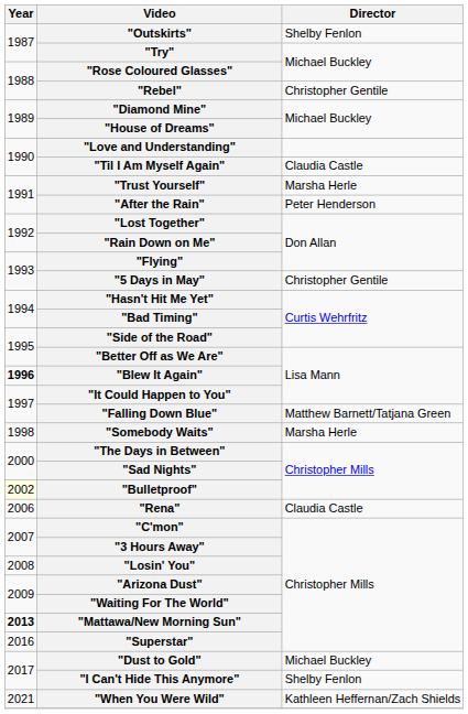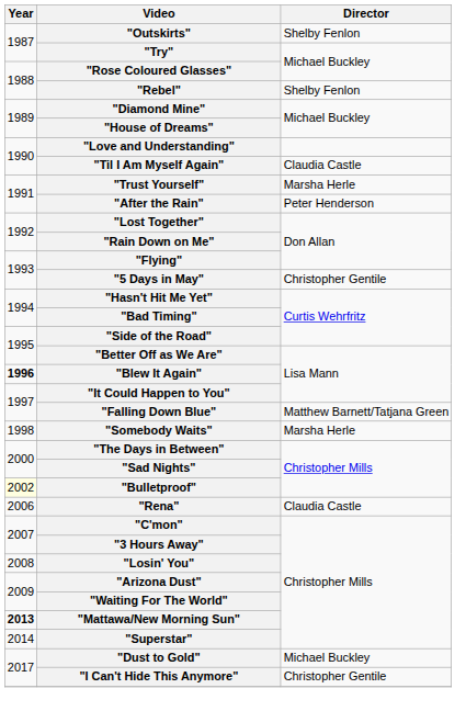"Rebel" | Director: Christopher Gentile -> Shelby Fenlon
"Superstar" | Year: 2016 -> 2014
"I Can't Hide This Anymore" | Director: Shelby Fenlon -> Christopher Gentile
- row: 2021 | "When You Were Wild" | Kathleen Heffernan/Zach Shields
